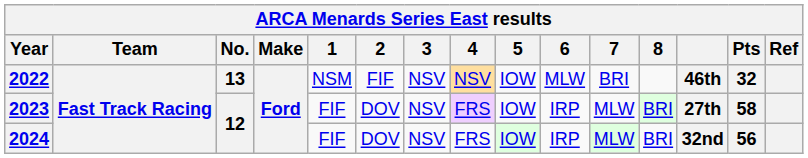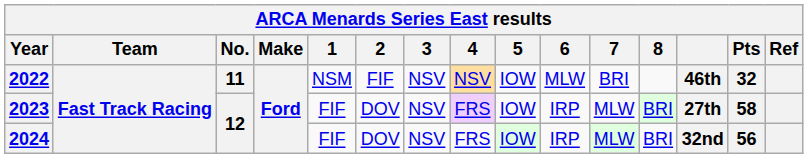2022 | No.: 13 -> 11
